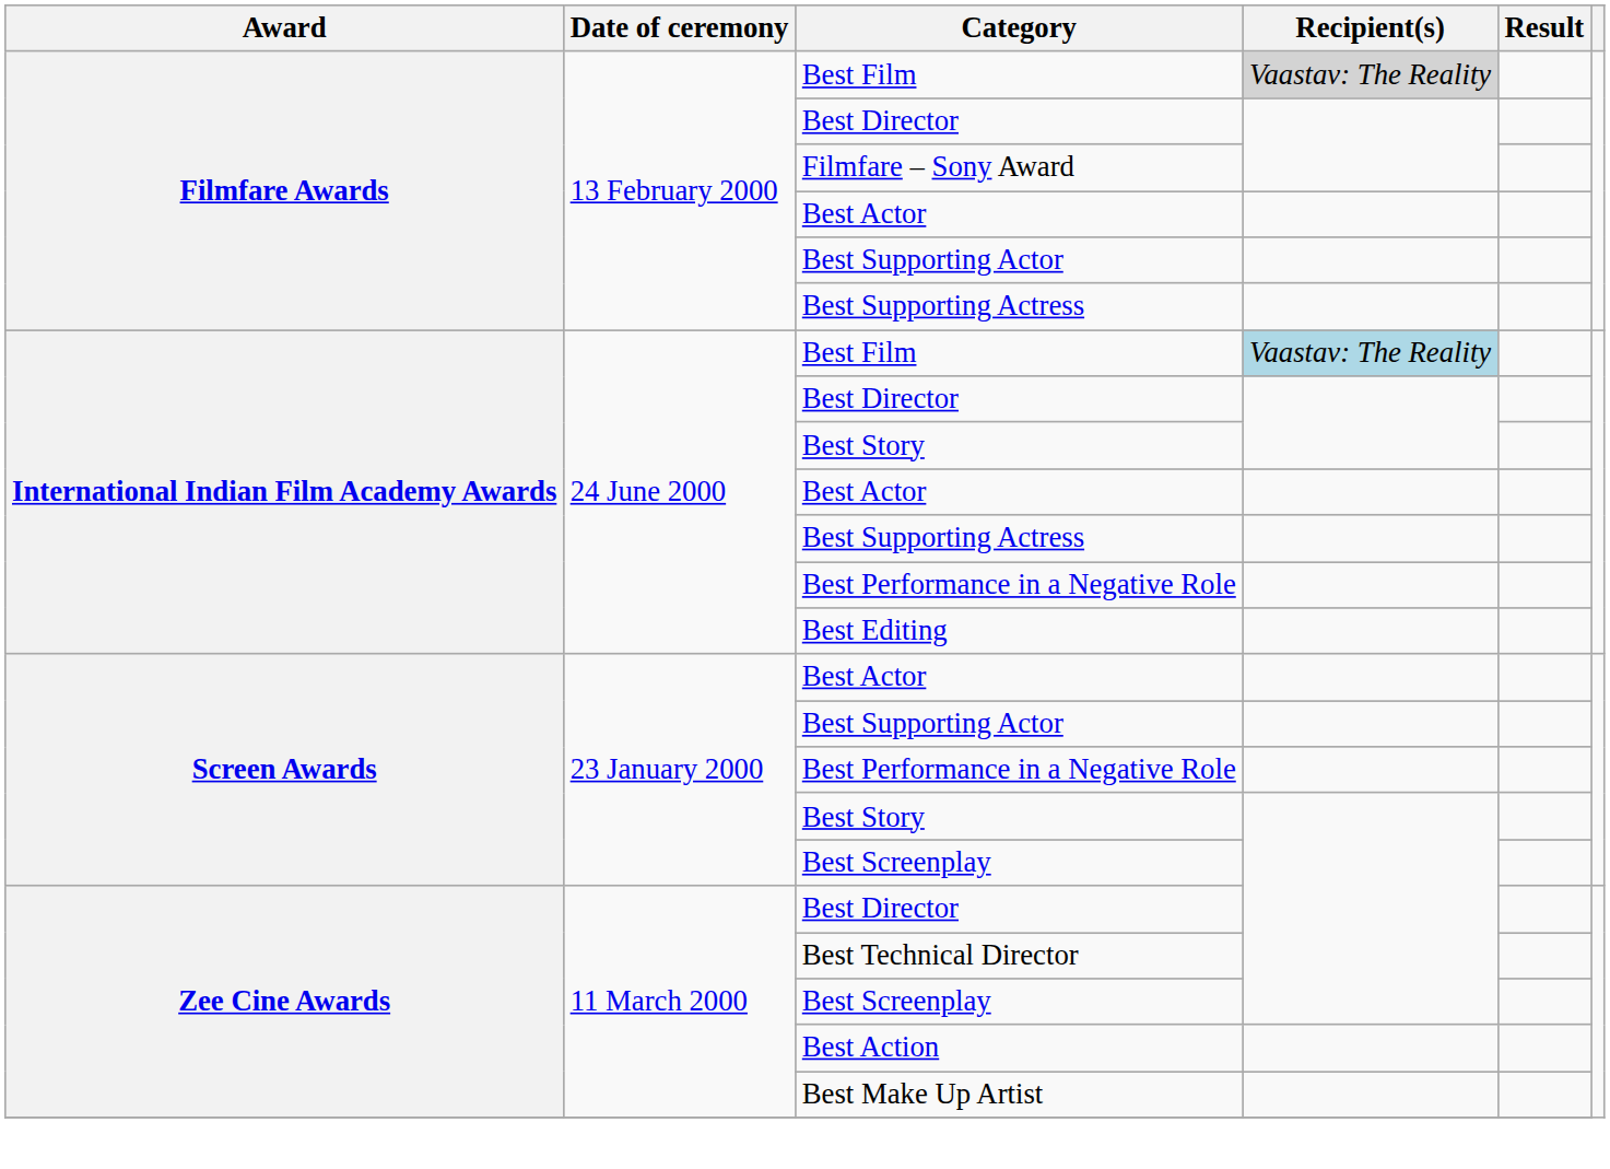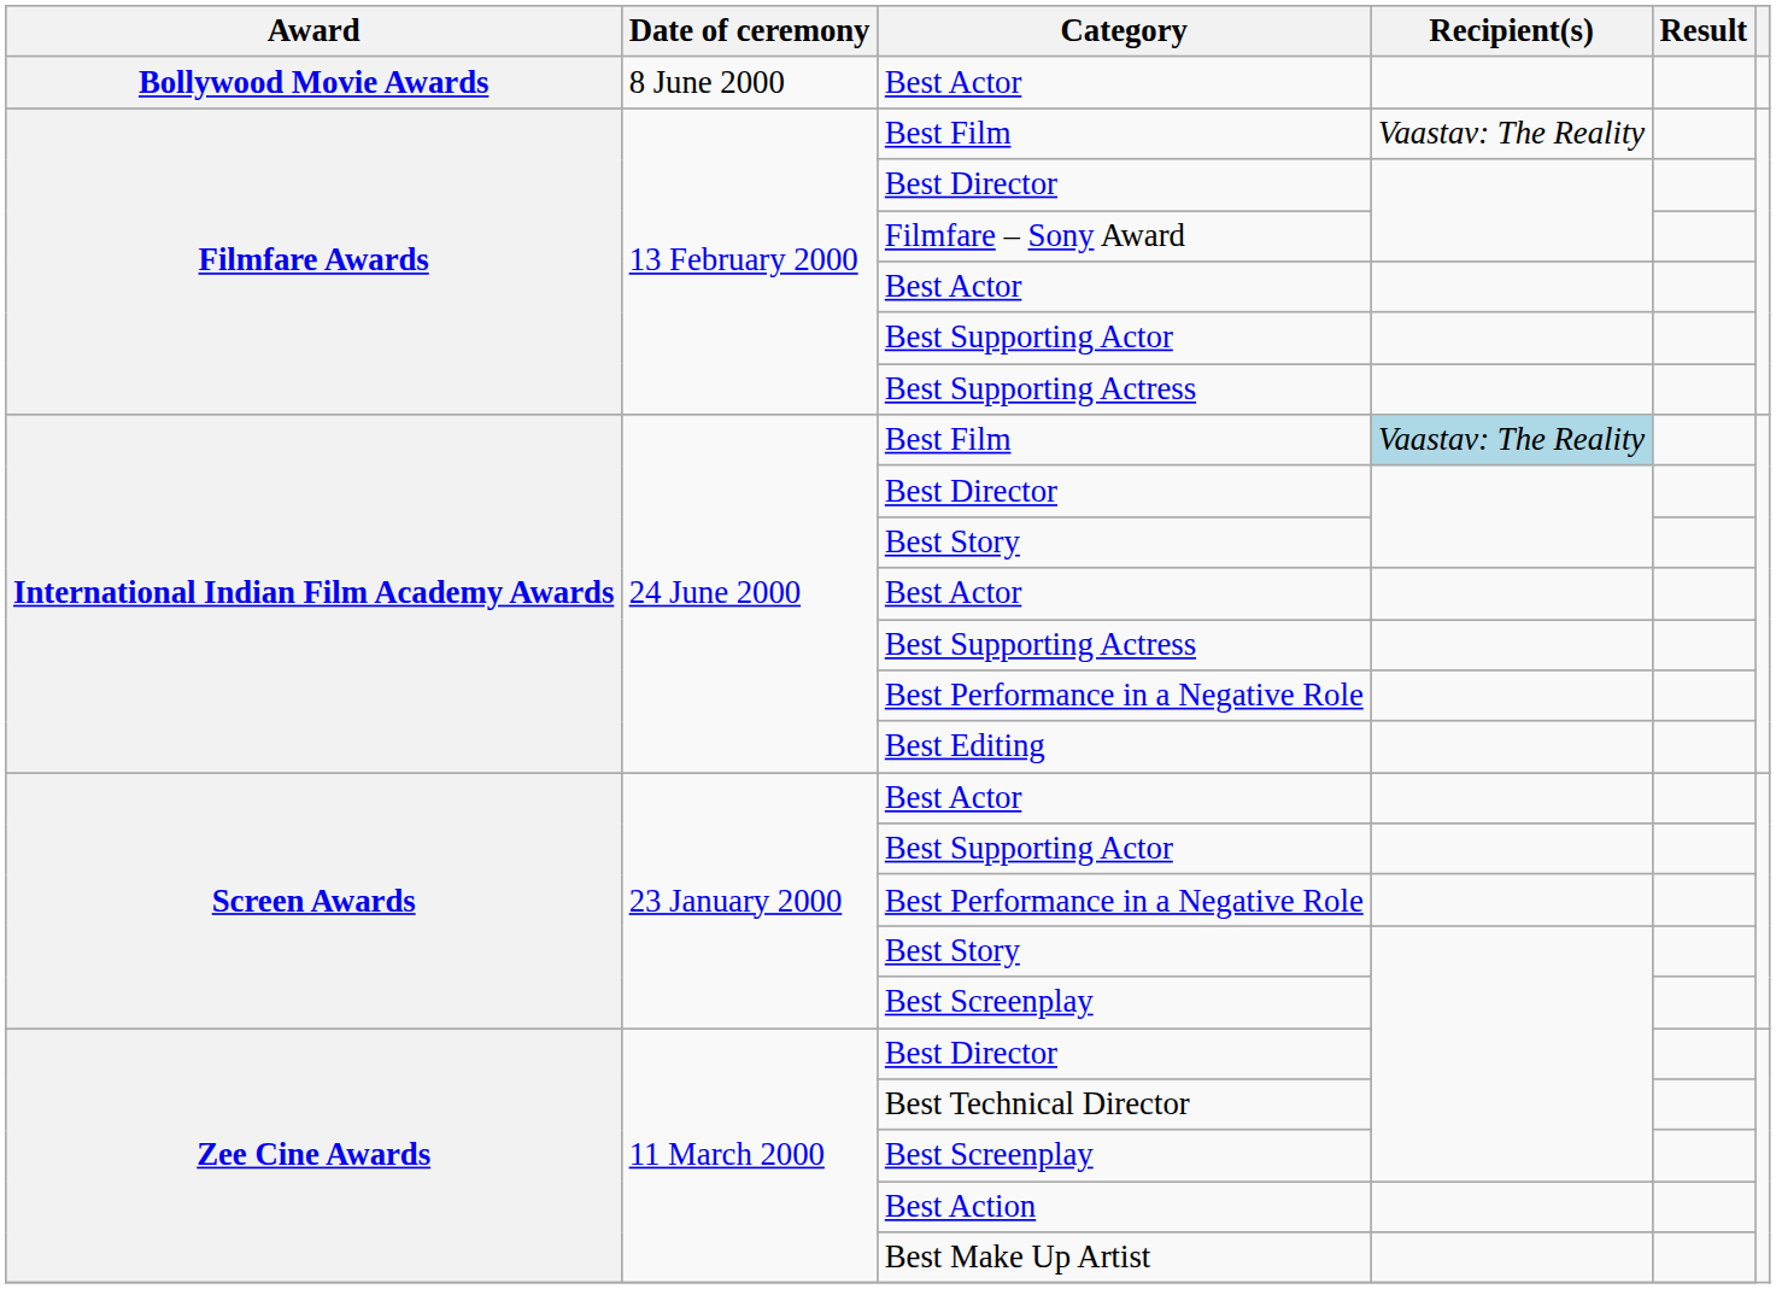+ row: Bollywood Movie Awards | 8 June 2000 | Best Actor
Filmfare Awards / Best Film | Recipient(s): lightgrey background -> no background
